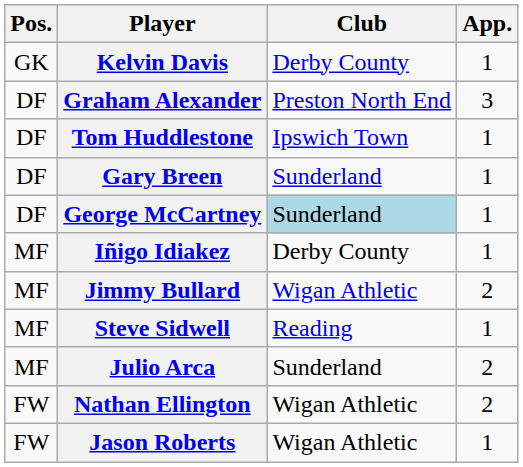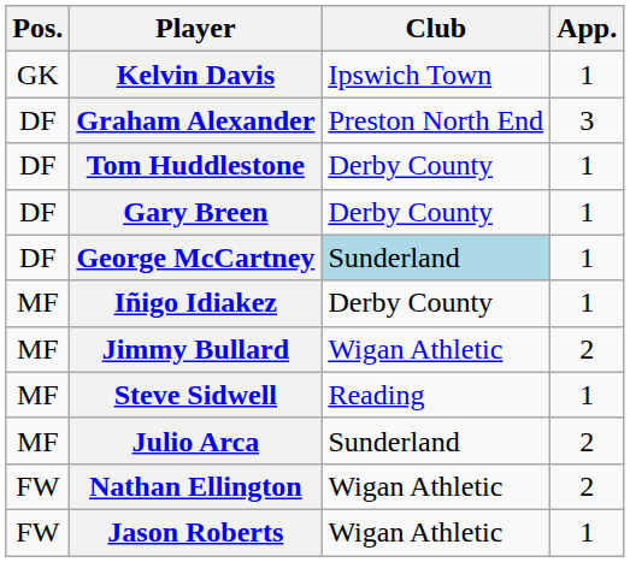Kelvin Davis | Club: Derby County -> Ipswich Town
Tom Huddlestone | Club: Ipswich Town -> Derby County
Gary Breen | Club: Sunderland -> Derby County
